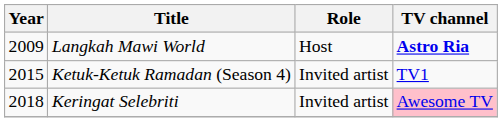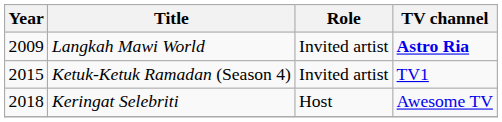Langkah Mawi World | Role: Host -> Invited artist
Keringat Selebriti | Role: Invited artist -> Host
Keringat Selebriti | TV channel: pink background -> no background
